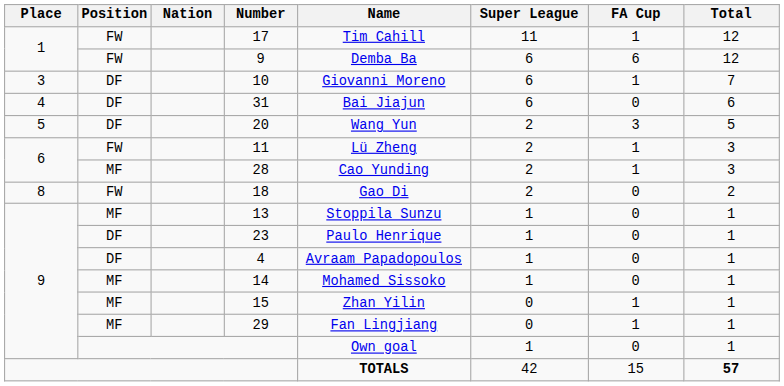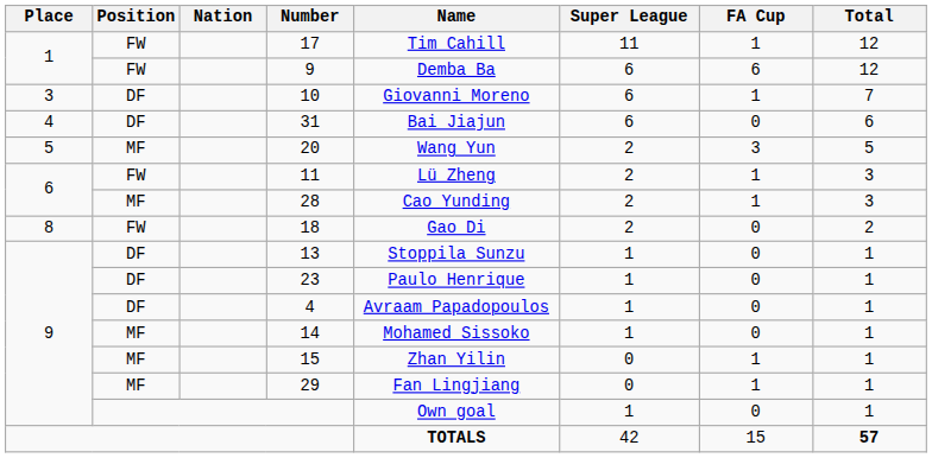20 | Position: DF -> MF
13 | Position: MF -> DF
